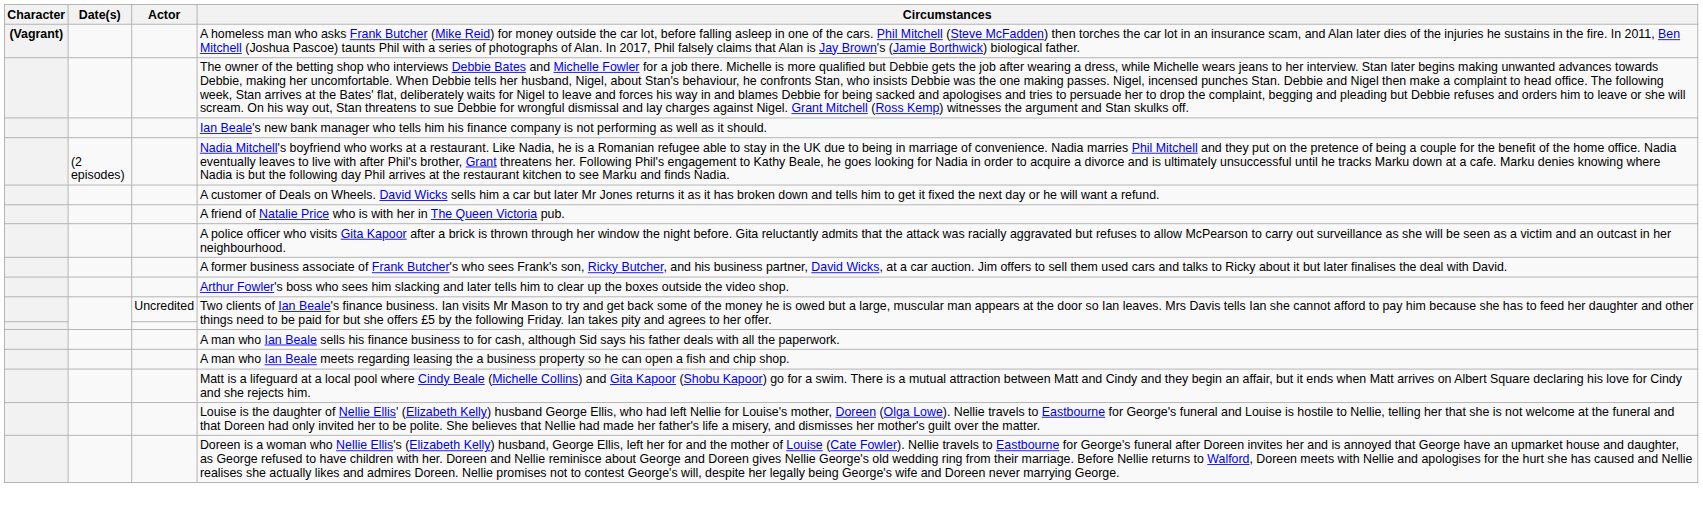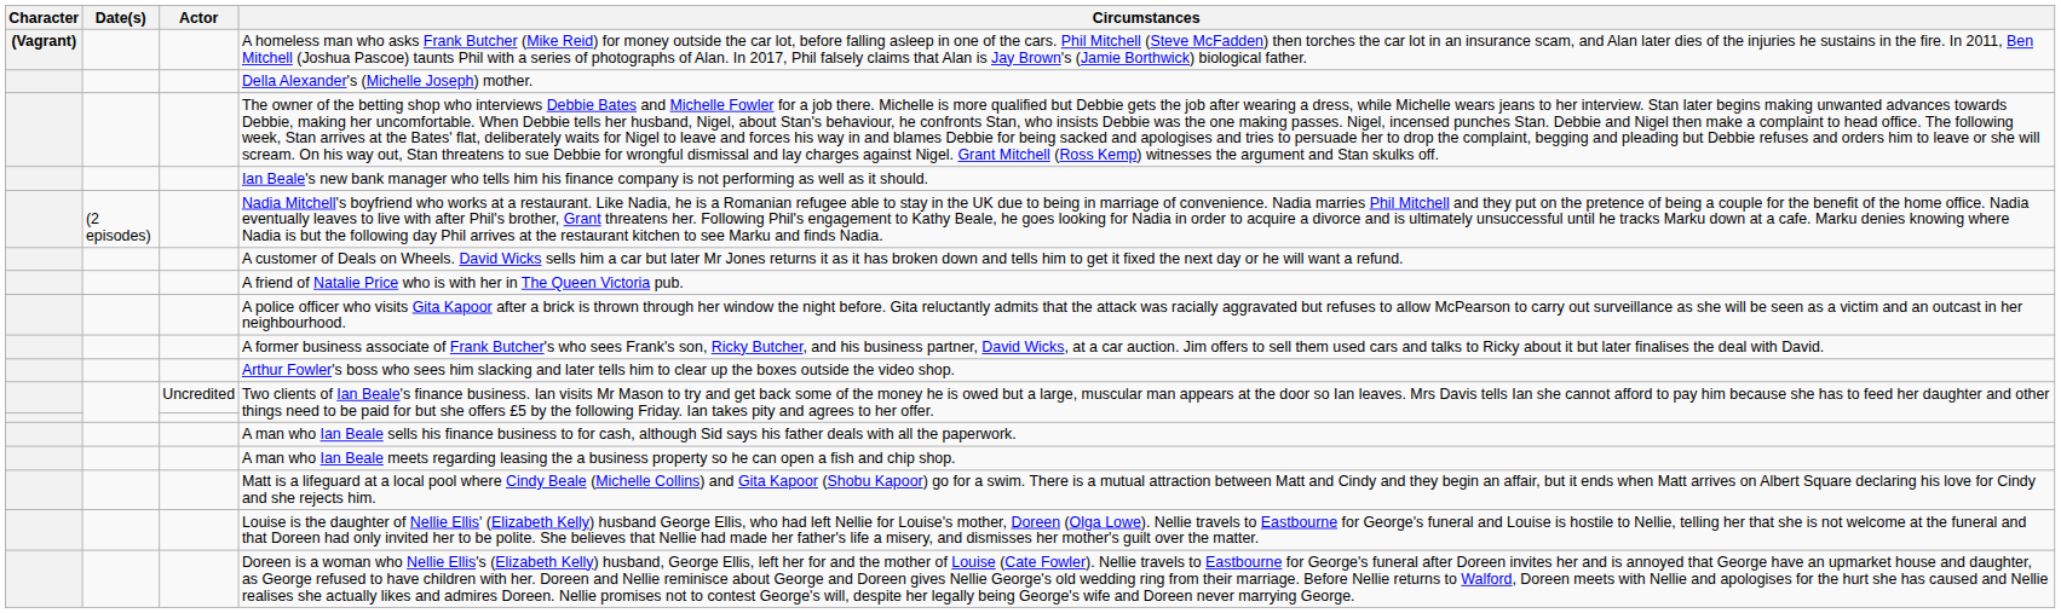+ row: Della Alexander's (Michelle Joseph) mother.
